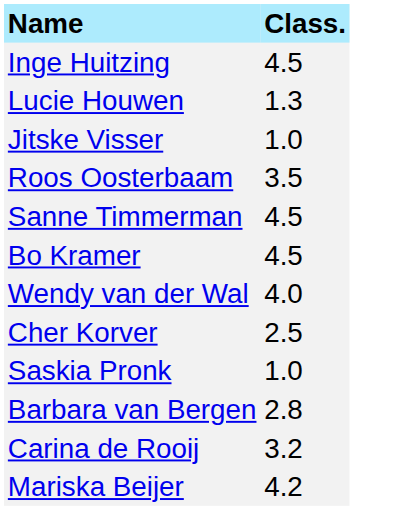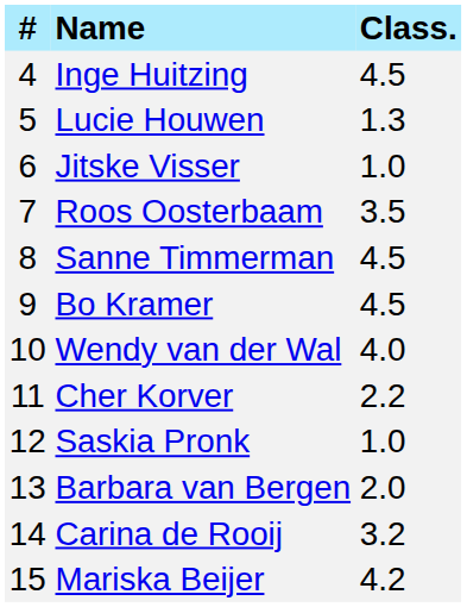+ column: # | 4 | 5 | 6 | 7 | 8 | 9 | 10 | 11 | 12 | 13 | 14 | 15
Cher Korver | Class.: 2.5 -> 2.2
Barbara van Bergen | Class.: 2.8 -> 2.0
